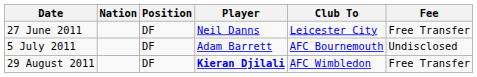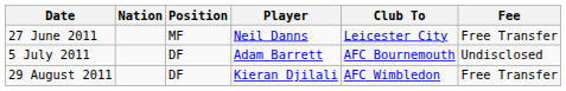27 June 2011 | Position: DF -> MF
29 August 2011 | Player: bold -> normal
